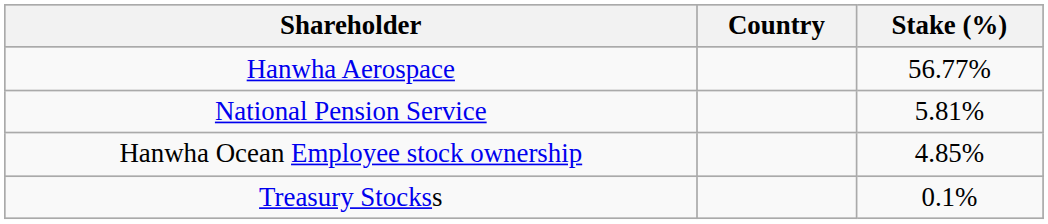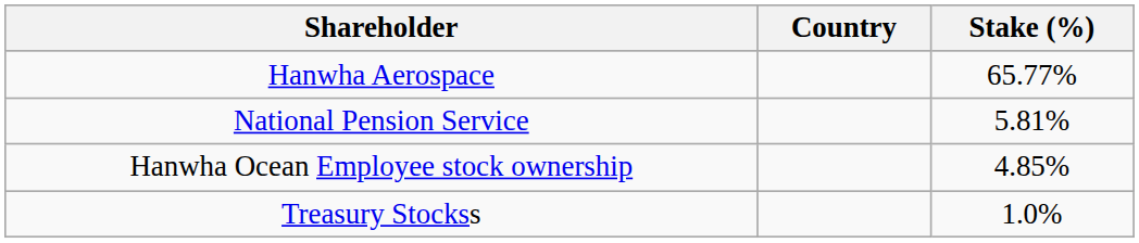Hanwha Aerospace | Stake (%): 56.77% -> 65.77%
Treasury Stockss | Stake (%): 0.1% -> 1.0%
